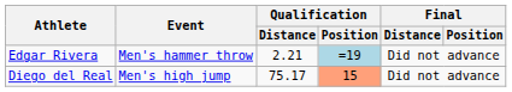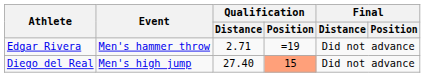Edgar Rivera | Qualification / Distance: 2.21 -> 2.71
Edgar Rivera | Qualification / Position: lightblue background -> no background
Diego del Real | Qualification / Distance: 75.17 -> 27.40
